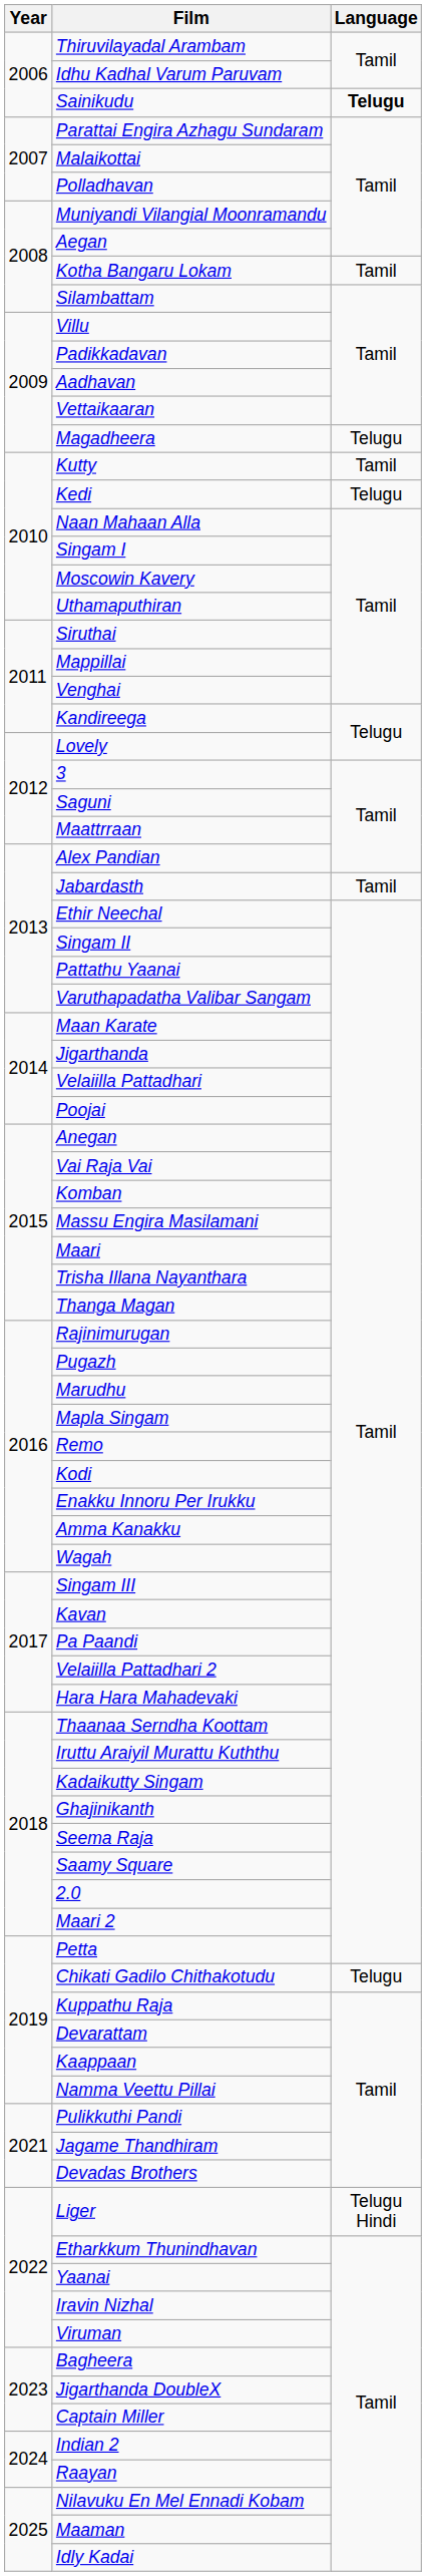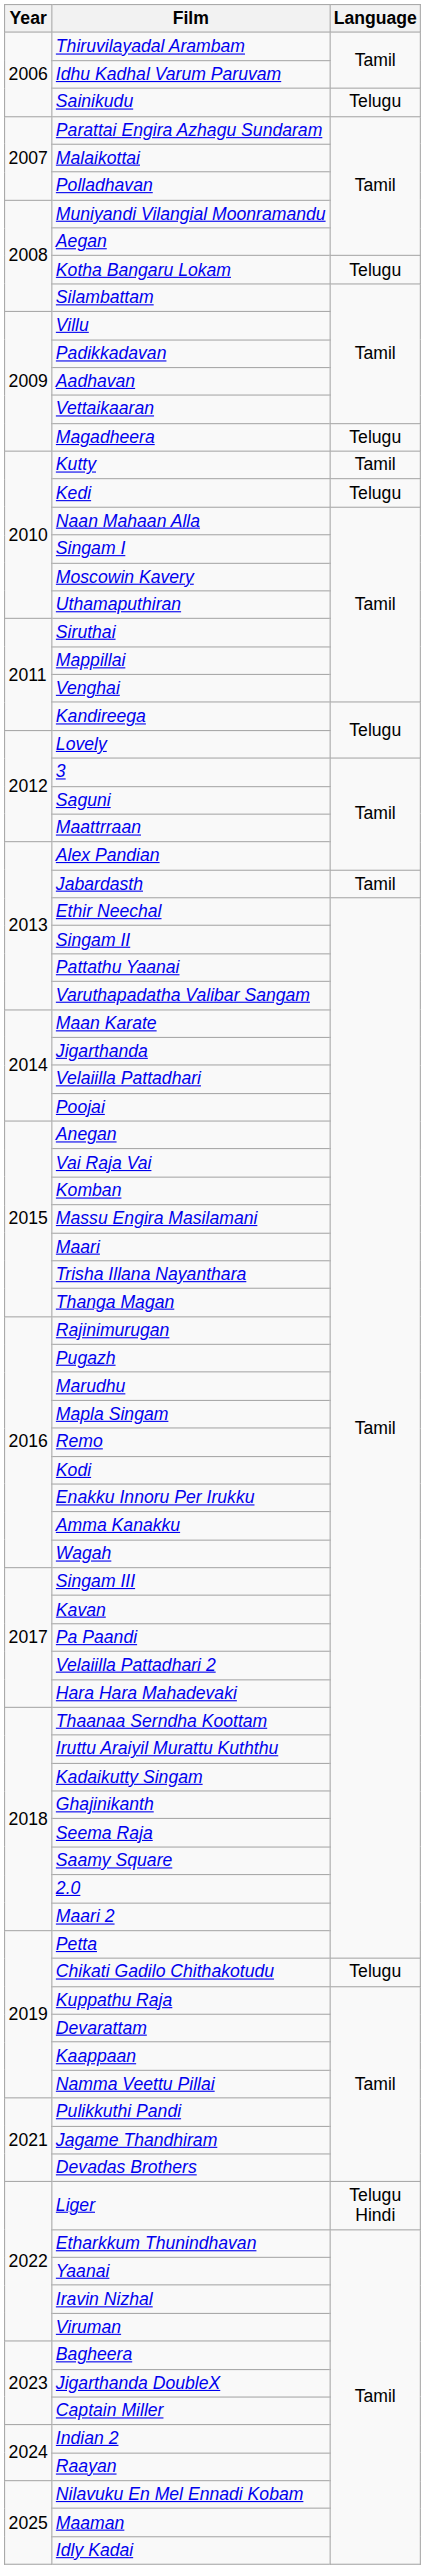Sainikudu | Language: bold -> normal
Kotha Bangaru Lokam | Language: Tamil -> Telugu
